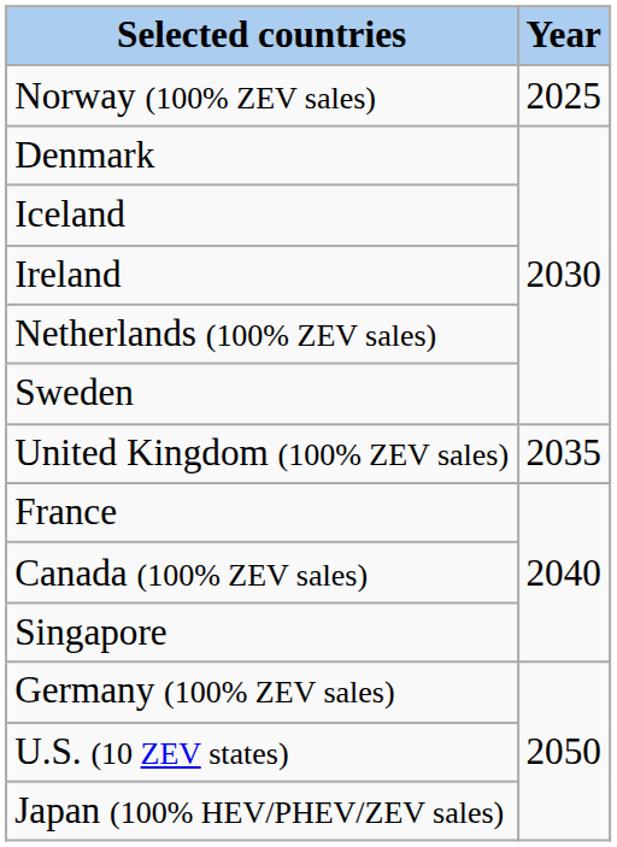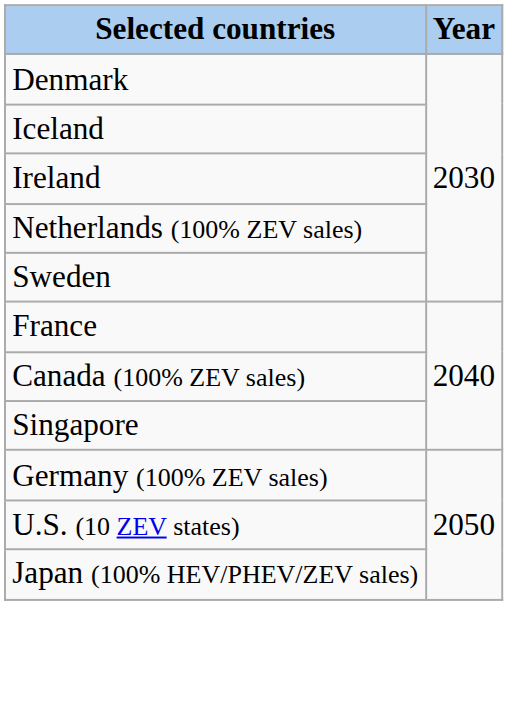- row: Norway (100% ZEV sales) | 2025
- row: United Kingdom (100% ZEV sales) | 2035
